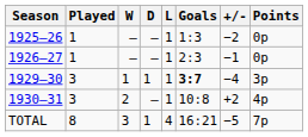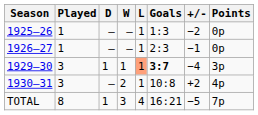columns swapped: W <-> D
1929–30 | L: no background -> lightsalmon background
